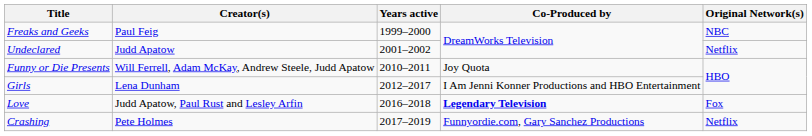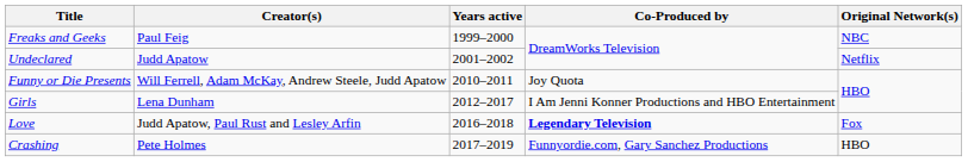Crashing | Original Network(s): Netflix -> HBO
